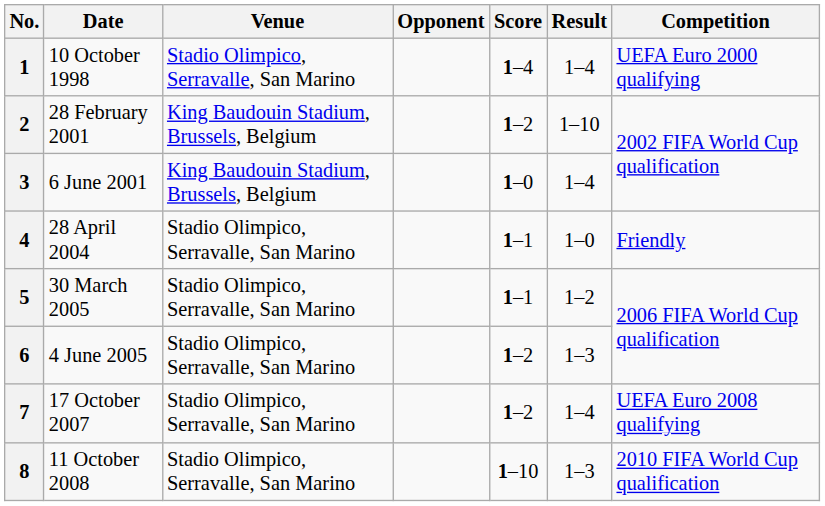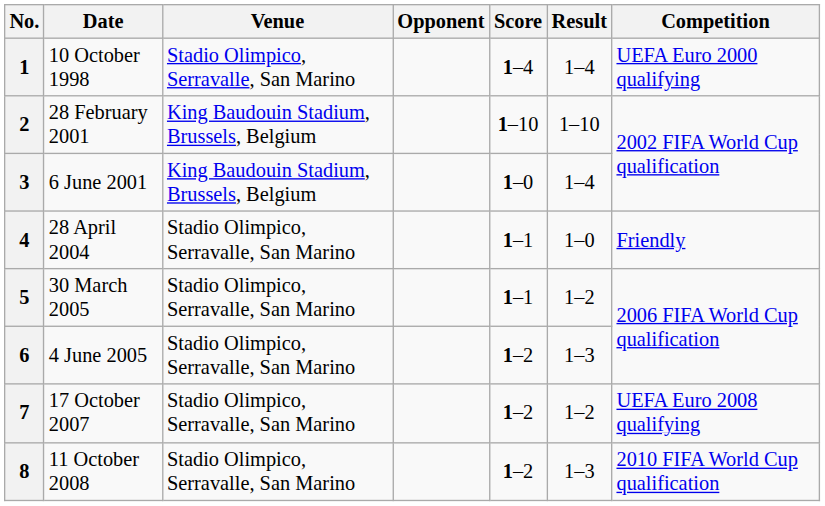2 | Score: 1–2 -> 1–10
7 | Result: 1–4 -> 1–2
8 | Score: 1–10 -> 1–2
